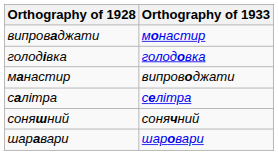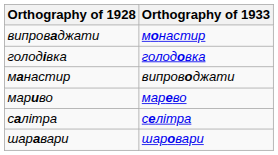+ row: мариво | марево
- row: соняшний | сонячний
